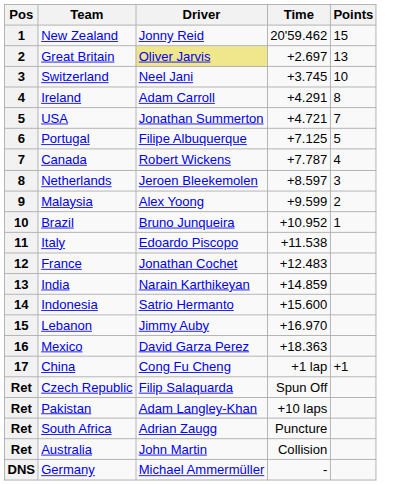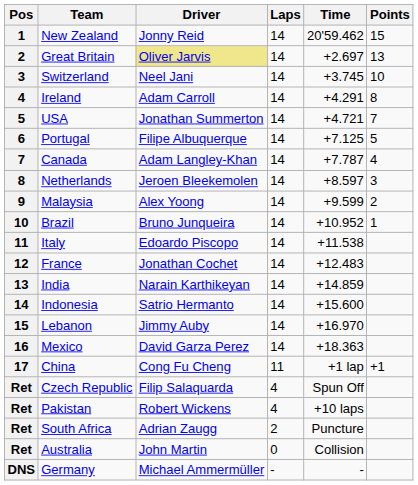+ column: Laps | 14 | 14 | 14 | 14 | 14 | 14 | 14 | 14 | 14 | 14 | 14 | 14 | 14 | 14 | 14 | 14 | 11 | 4 | 4 | 2 | 0 | -
Canada | Driver: Robert Wickens -> Adam Langley-Khan
Pakistan | Driver: Adam Langley-Khan -> Robert Wickens
